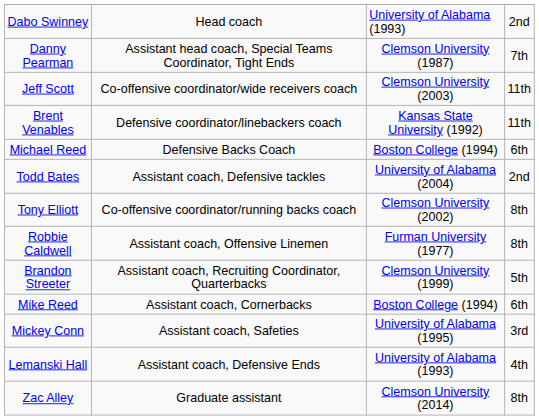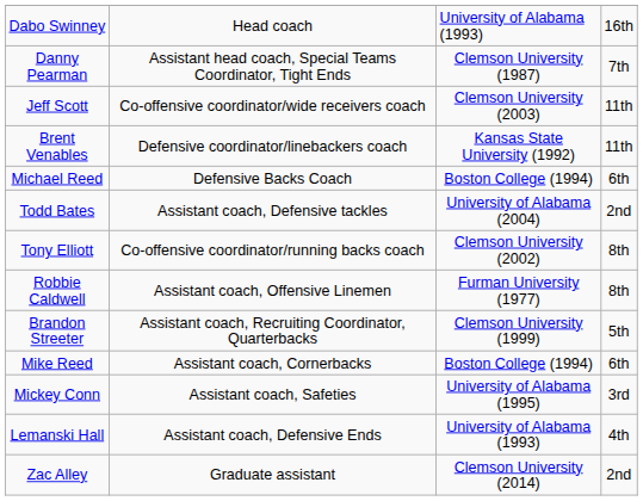Dabo Swinney | column 4: 2nd -> 16th
Zac Alley | column 4: 8th -> 2nd
